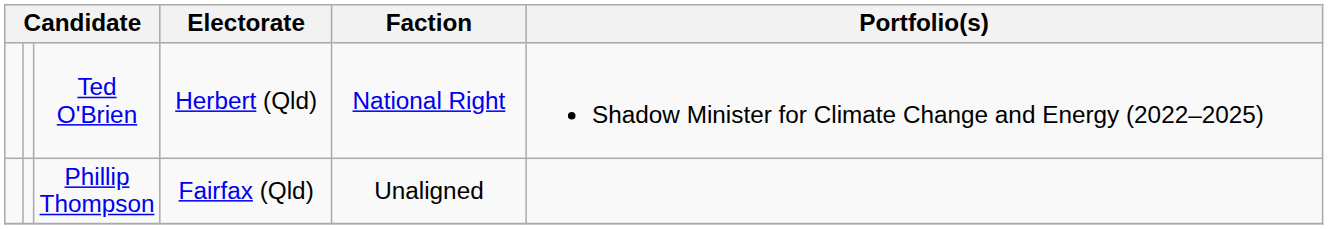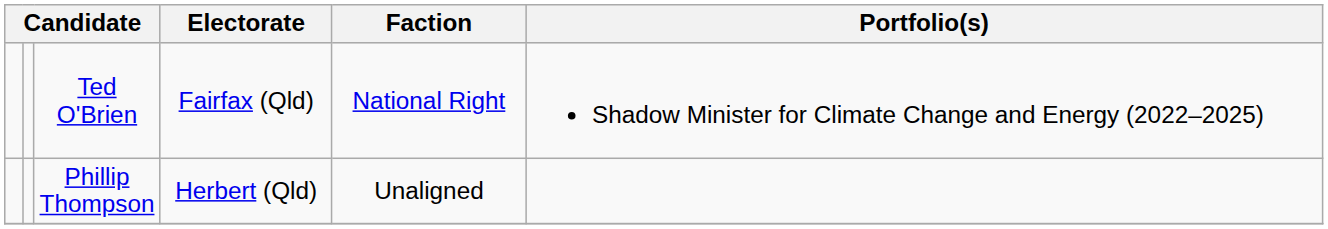Ted O'Brien | Electorate: Herbert (Qld) -> Fairfax (Qld)
Phillip Thompson | Electorate: Fairfax (Qld) -> Herbert (Qld)
